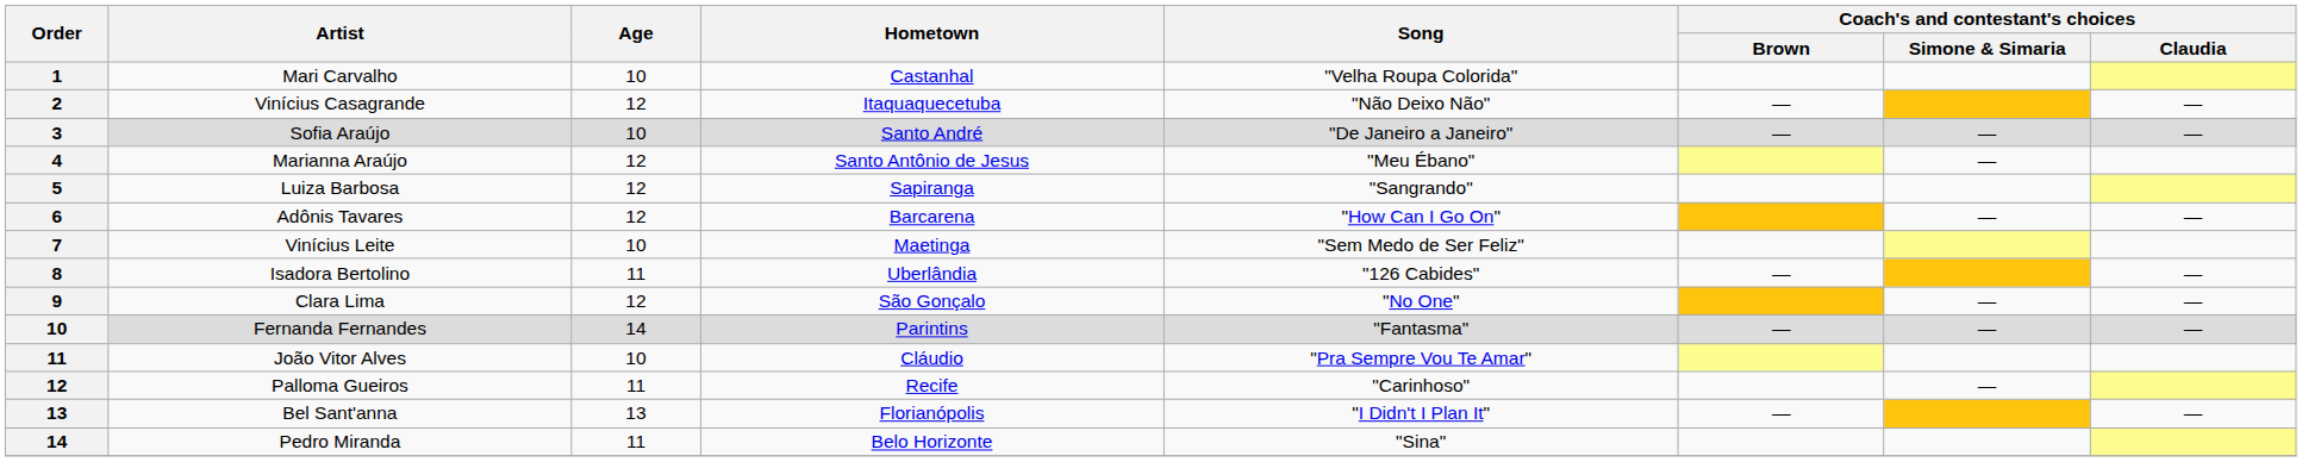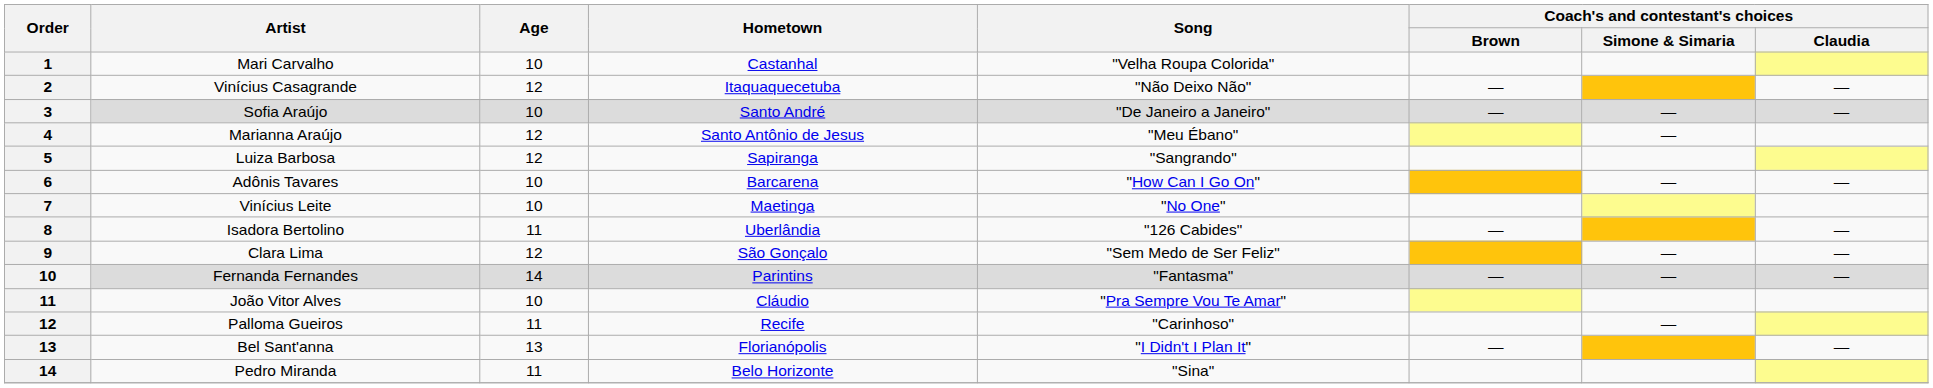Adônis Tavares | Age: 12 -> 10
Vinícius Leite | Song: "Sem Medo de Ser Feliz" -> "No One"
Clara Lima | Song: "No One" -> "Sem Medo de Ser Feliz"
